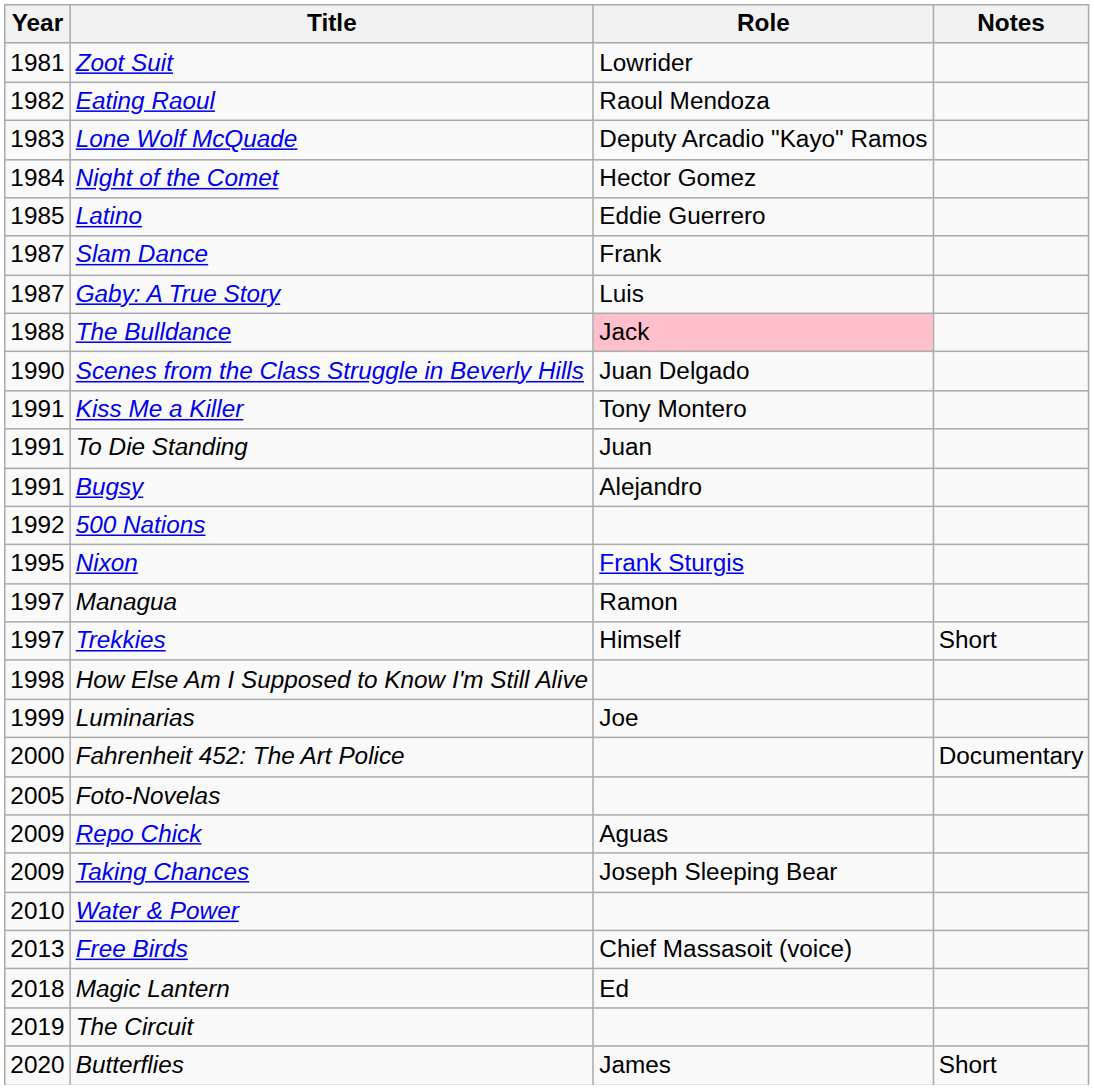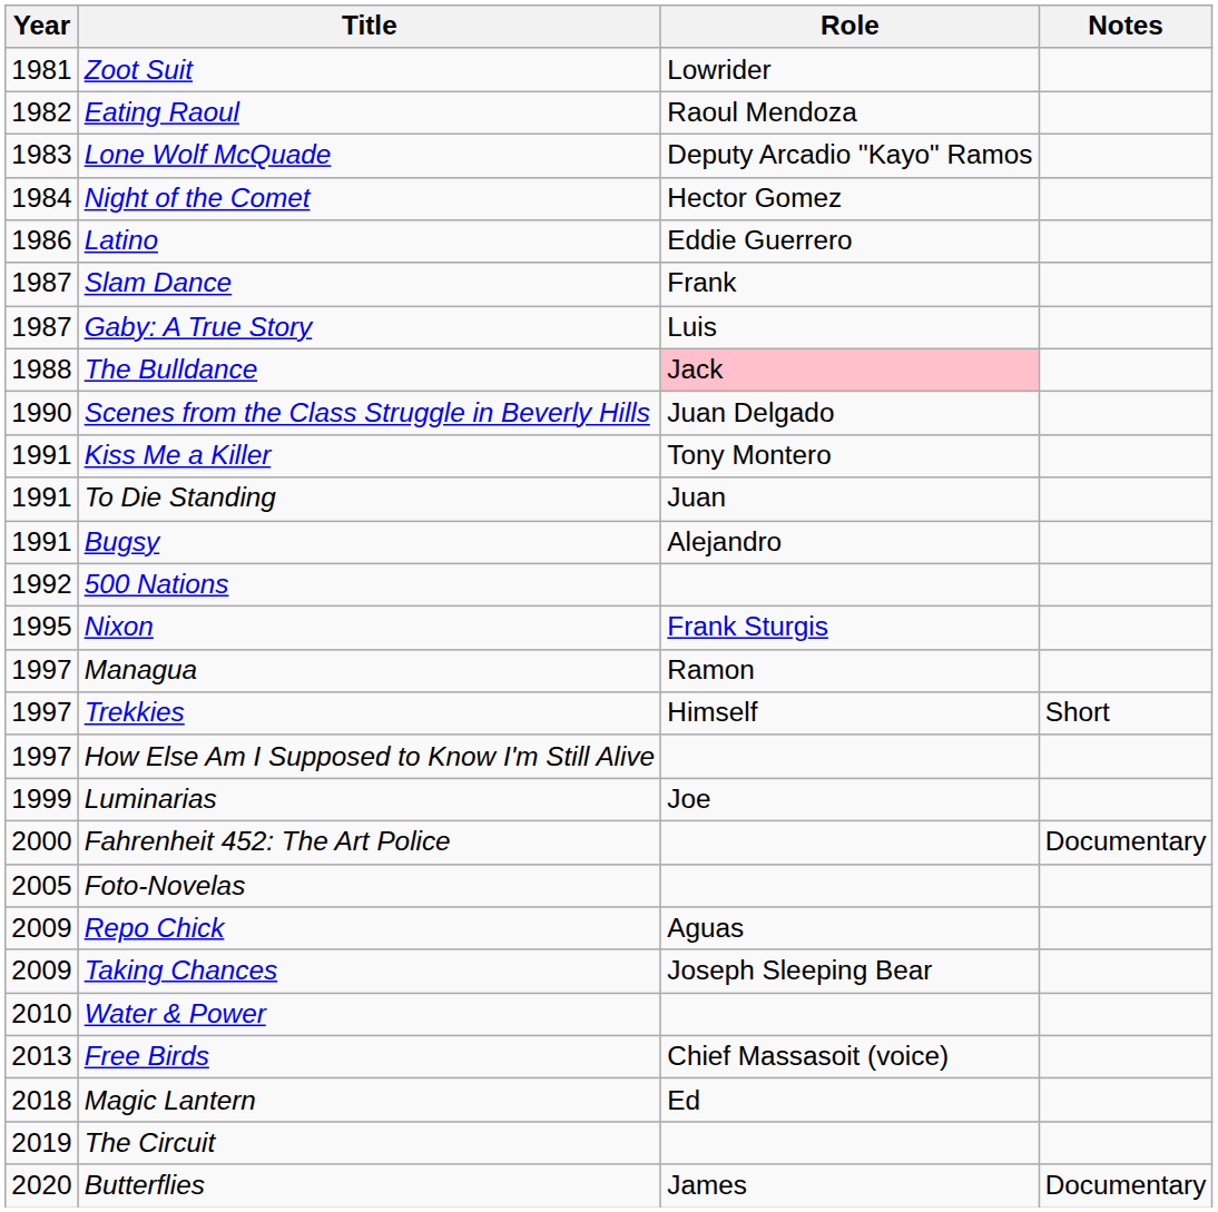Latino | Year: 1985 -> 1986
How Else Am I Supposed to Know I'm Still Alive | Year: 1998 -> 1997
Butterflies | Notes: Short -> Documentary
